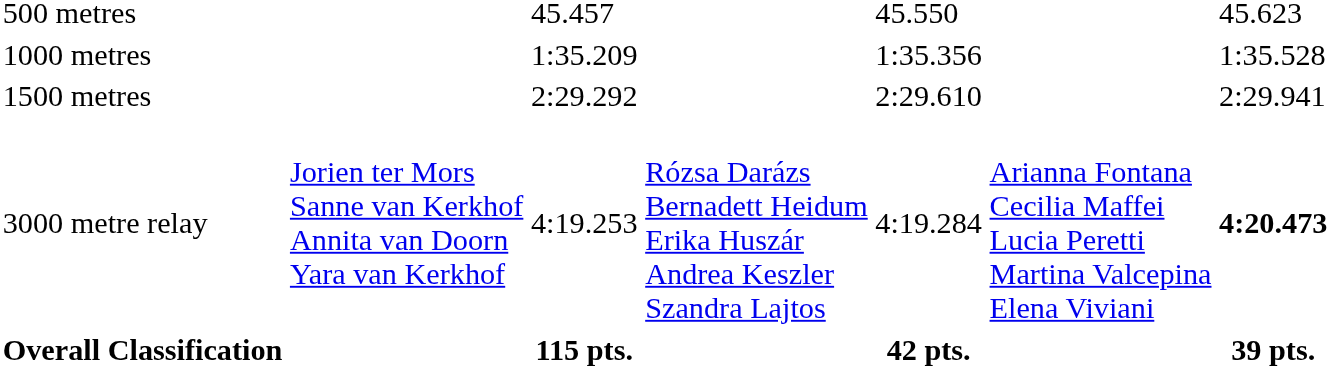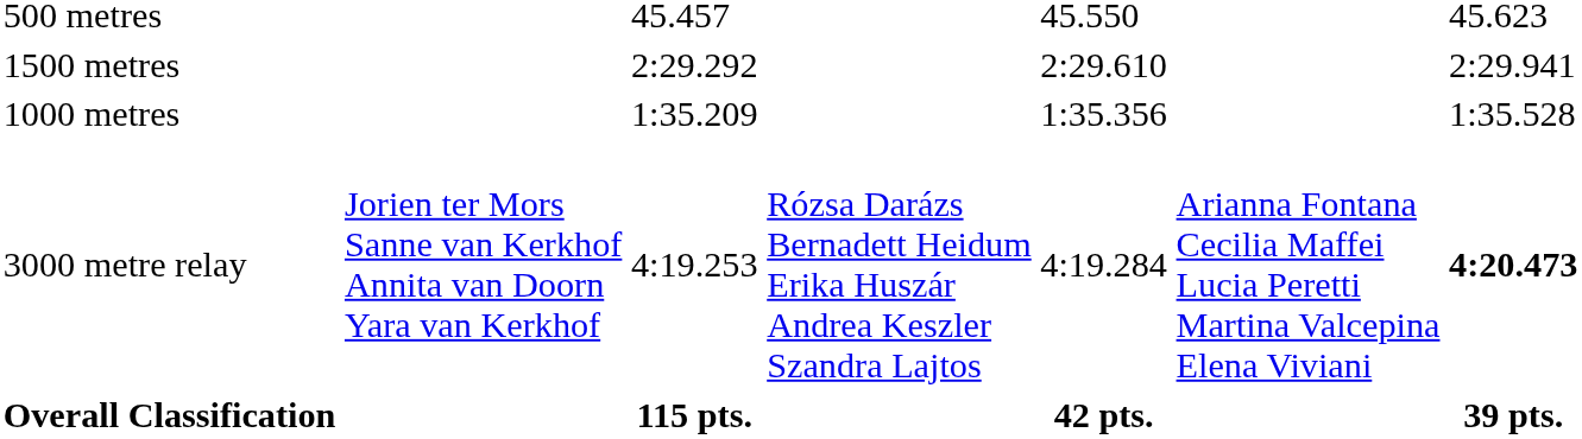rows swapped: 1000 metres <-> 1500 metres
